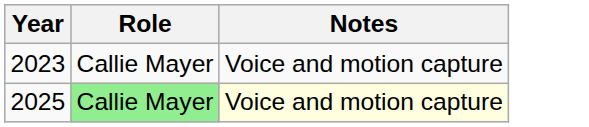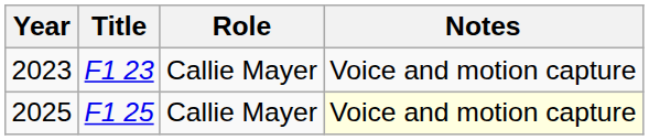+ column: Title | F1 23 | F1 25
2025 | Role: lightgreen background -> no background
